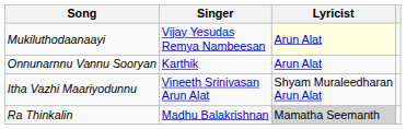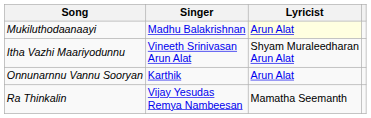Mukiluthodaanaayi | Singer: Vijay Yesudas Remya Nambeesan -> Madhu Balakrishnan
rows swapped: Itha Vazhi Maariyodunnu <-> Onnunarnnu Vannu Sooryan
Ra Thinkalin | Singer: Madhu Balakrishnan -> Vijay Yesudas Remya Nambeesan
Ra Thinkalin | Lyricist: lightgrey background -> no background
